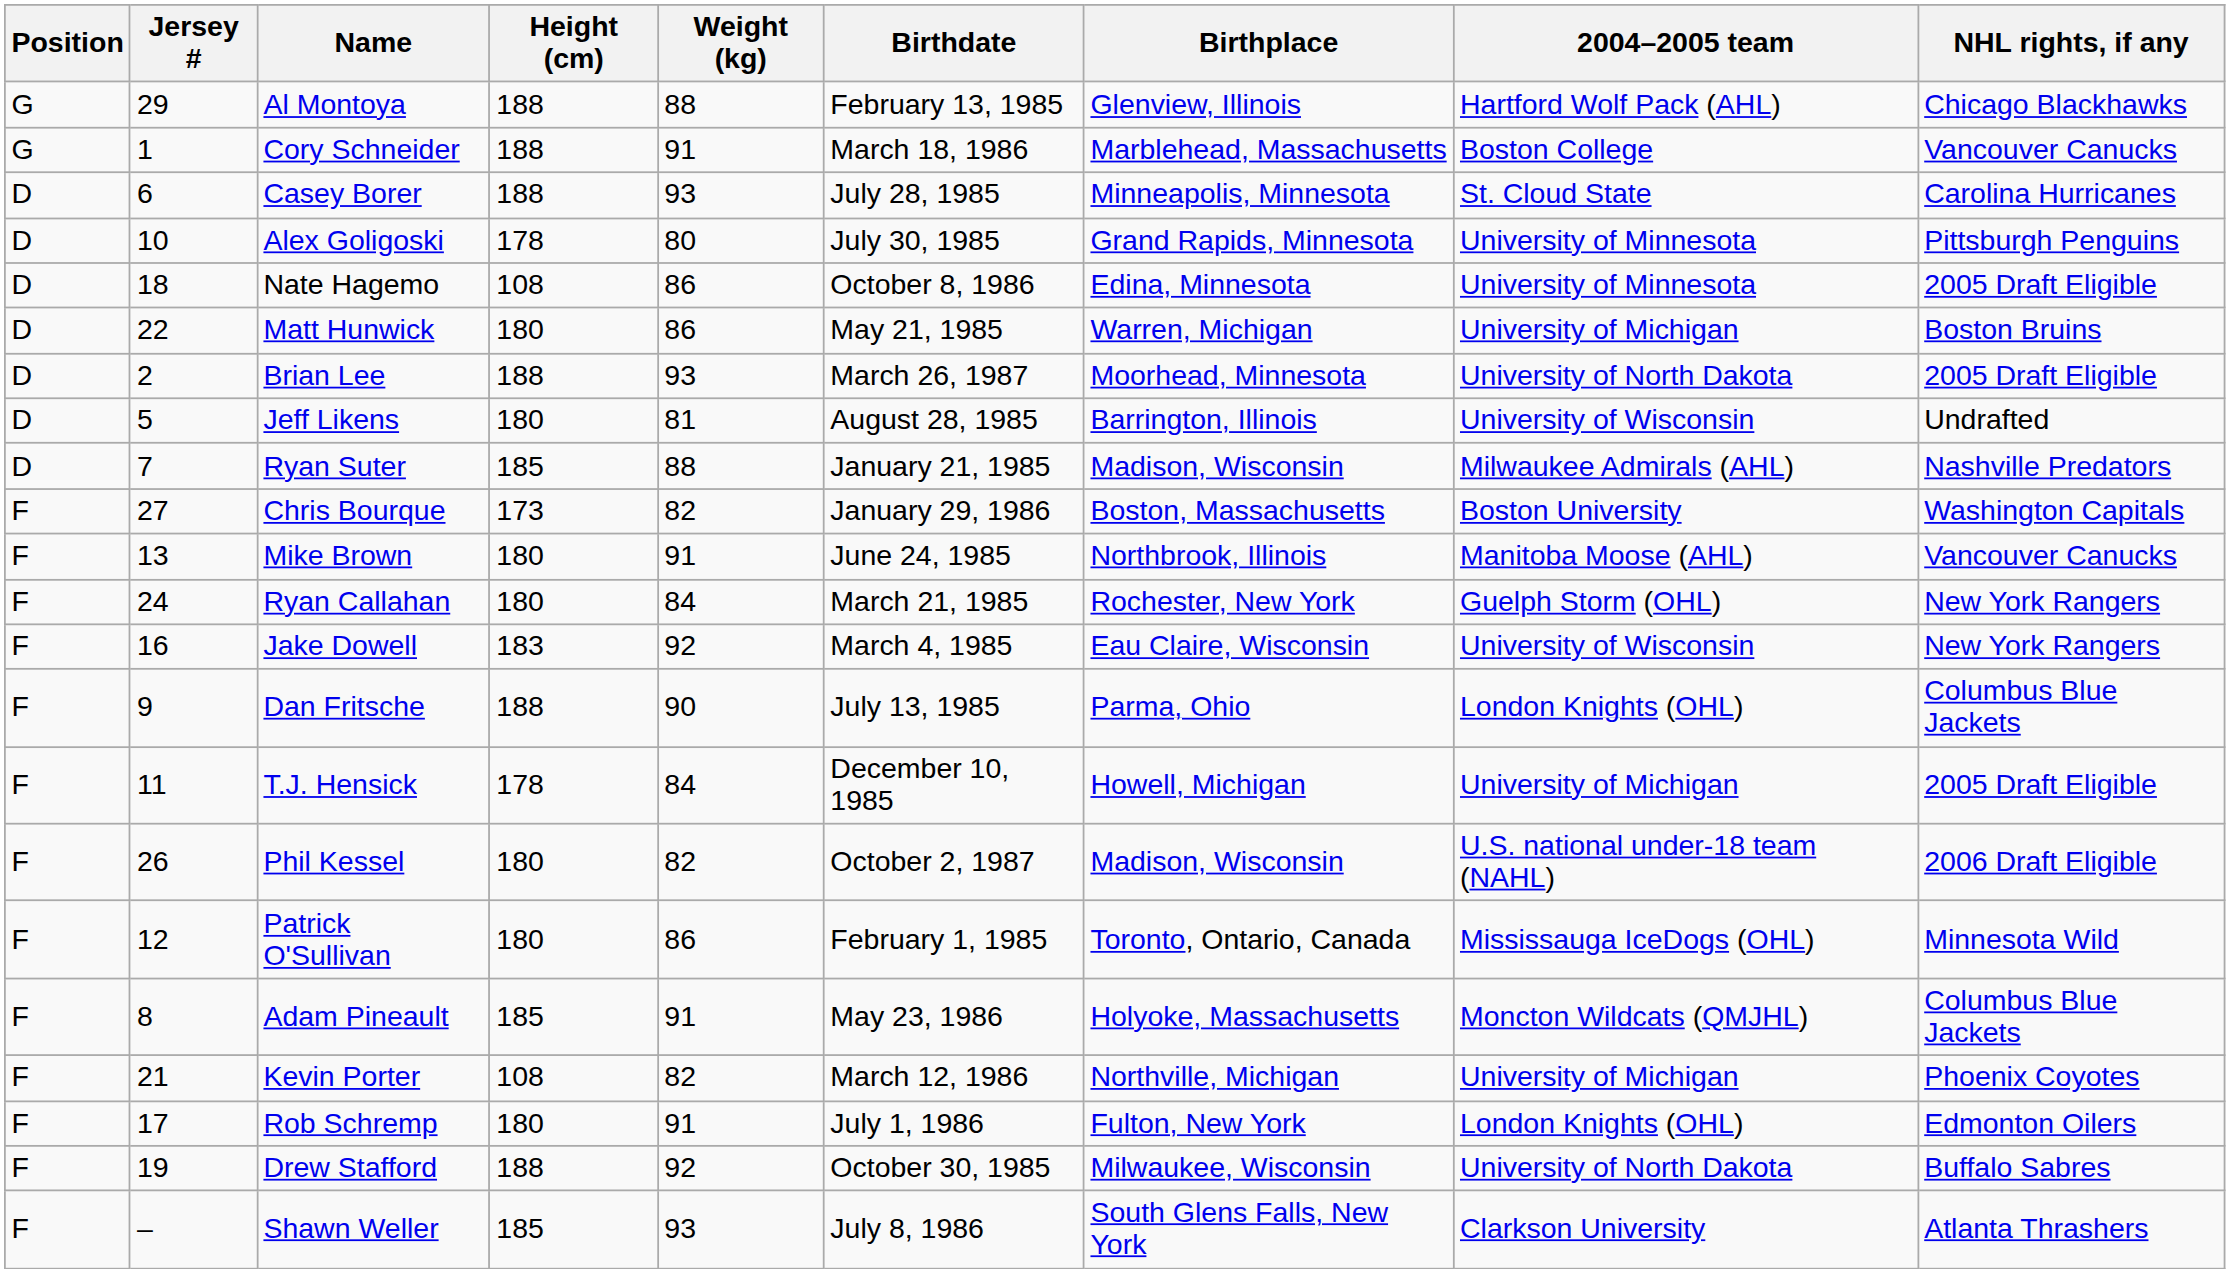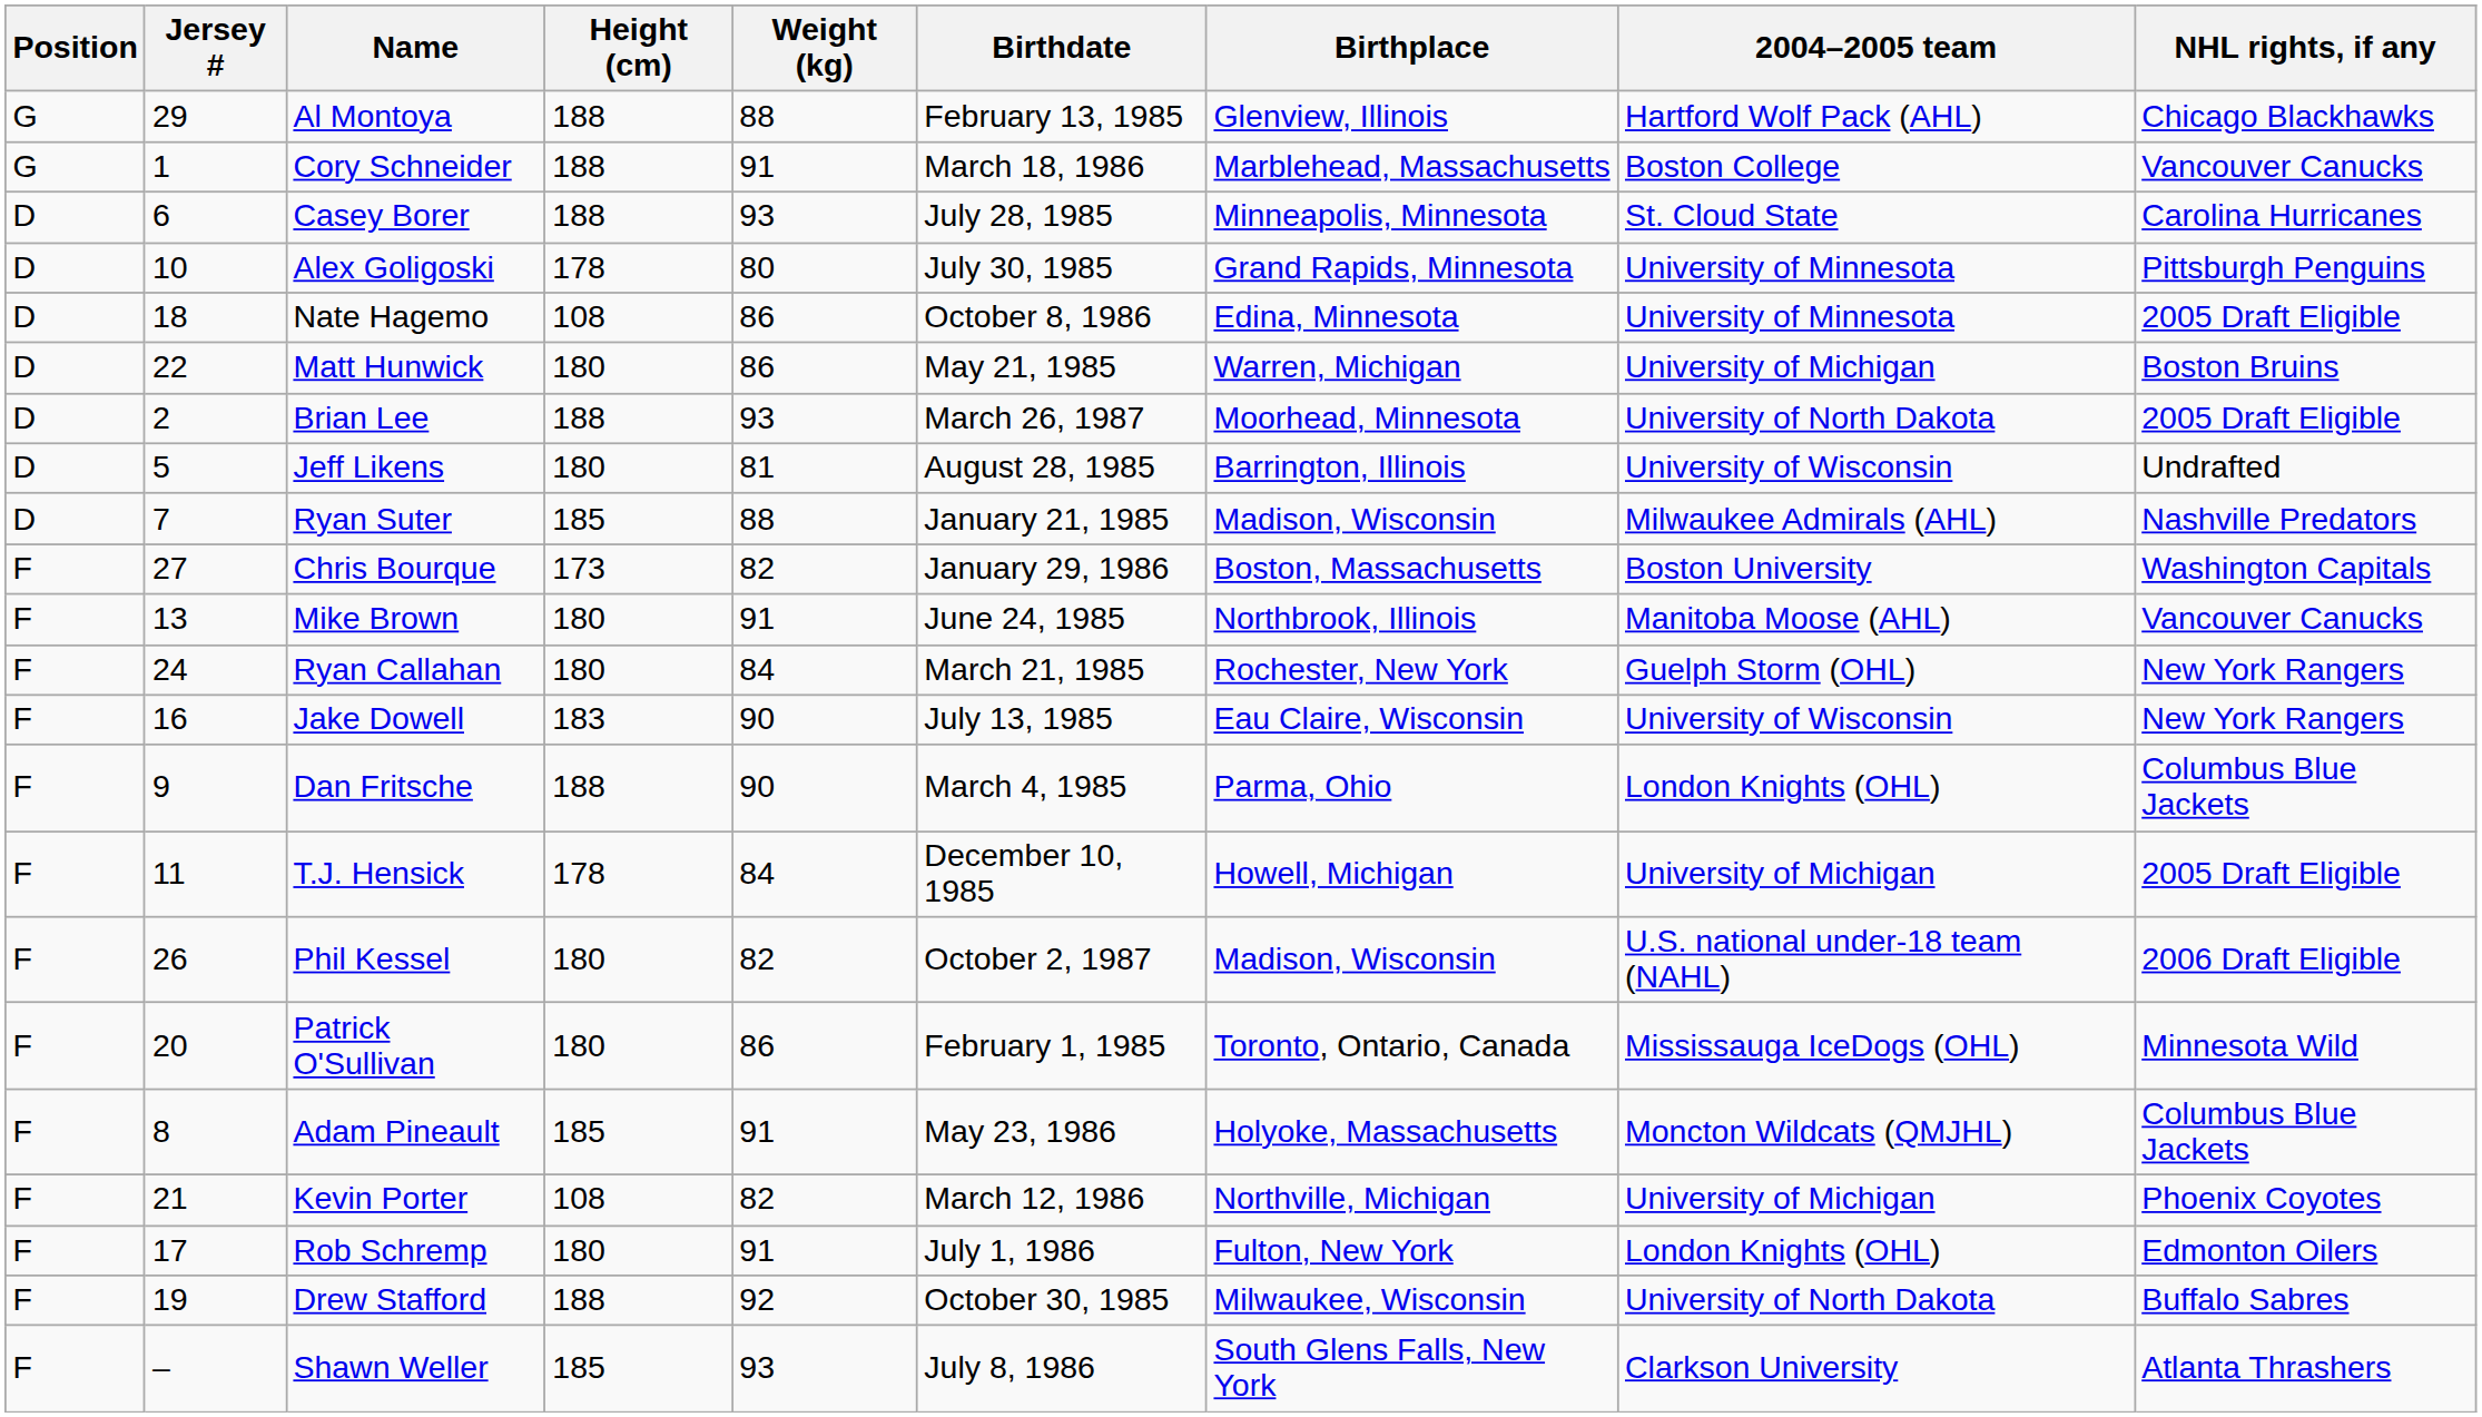Jake Dowell | Weight (kg): 92 -> 90
Jake Dowell | Birthdate: March 4, 1985 -> July 13, 1985
Dan Fritsche | Birthdate: July 13, 1985 -> March 4, 1985
Patrick O'Sullivan | Jersey #: 12 -> 20
